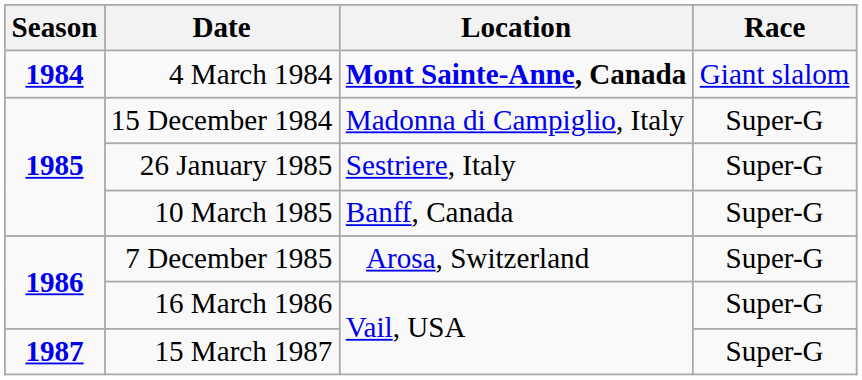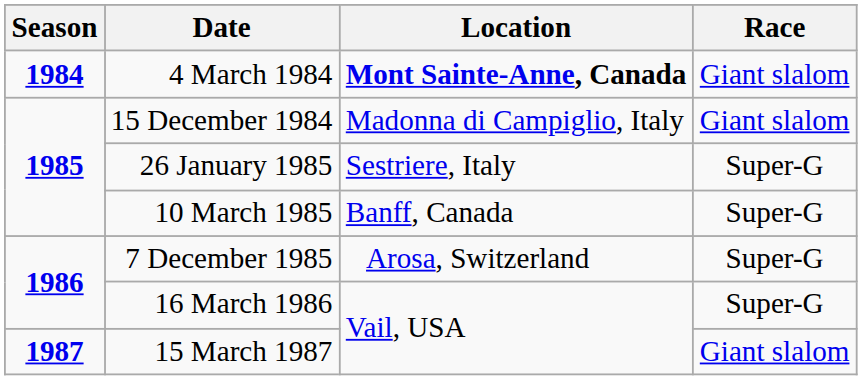15 December 1984 | Race: Super-G -> Giant slalom
15 March 1987 | Race: Super-G -> Giant slalom
